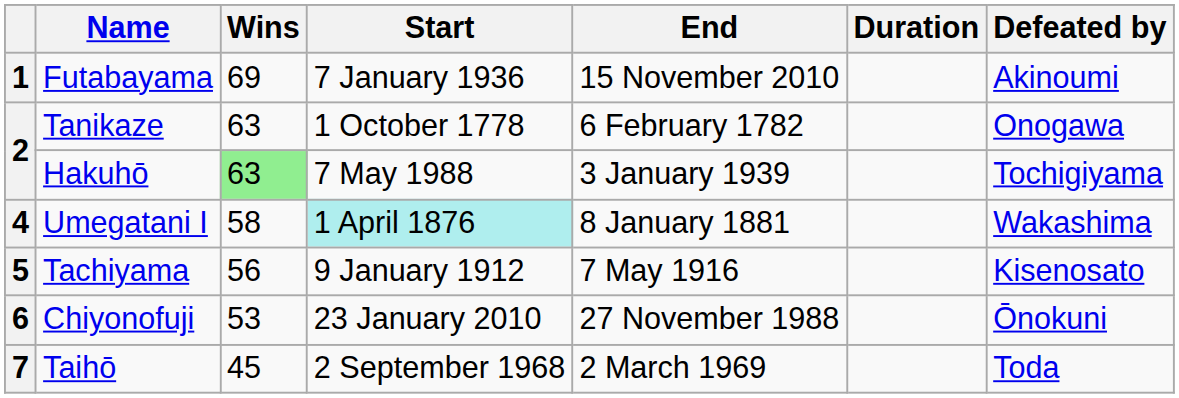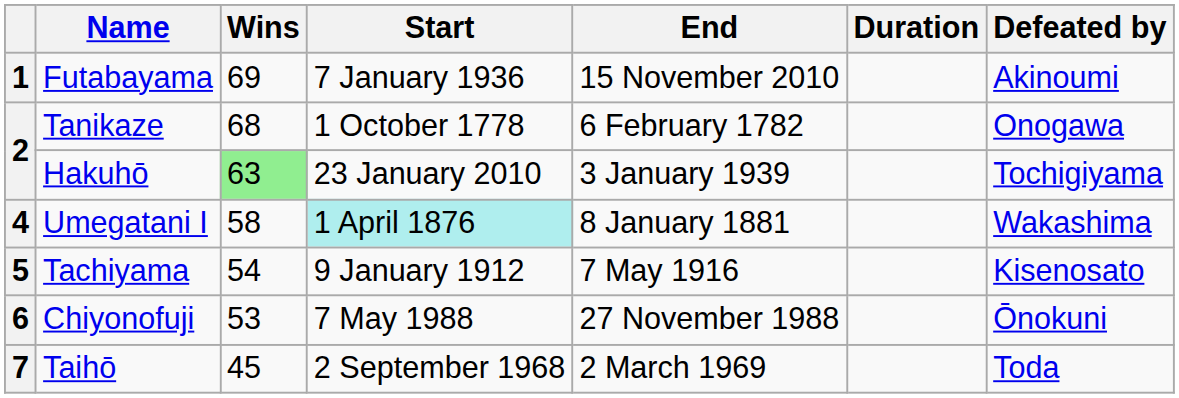Tanikaze | Wins: 63 -> 68
Hakuhō | Start: 7 May 1988 -> 23 January 2010
Tachiyama | Wins: 56 -> 54
Chiyonofuji | Start: 23 January 2010 -> 7 May 1988
